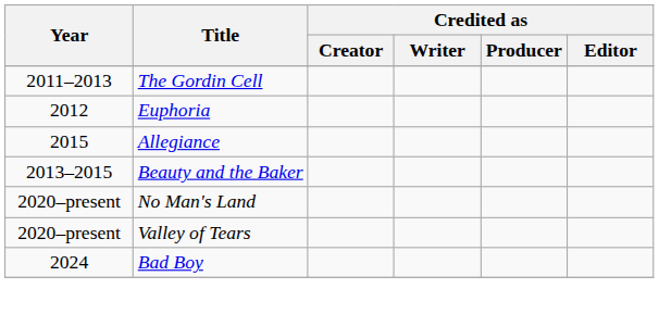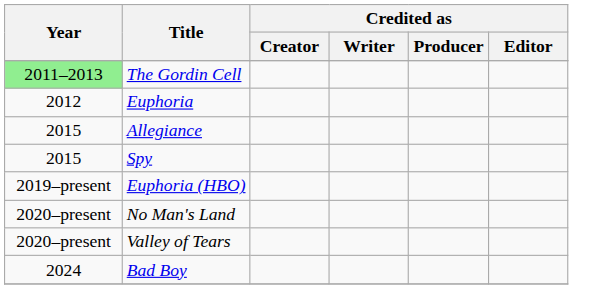The Gordin Cell | Year: no background -> lightgreen background
+ row: 2015 | Spy
- row: 2013–2015 | Beauty and the Baker
+ row: 2019–present | Euphoria (HBO)
